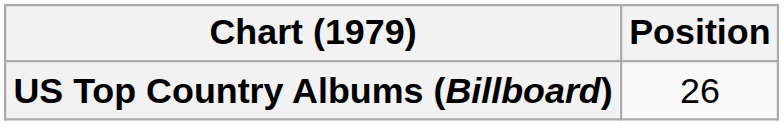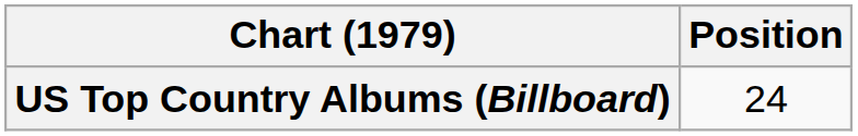US Top Country Albums (Billboard) | Position: 26 -> 24
